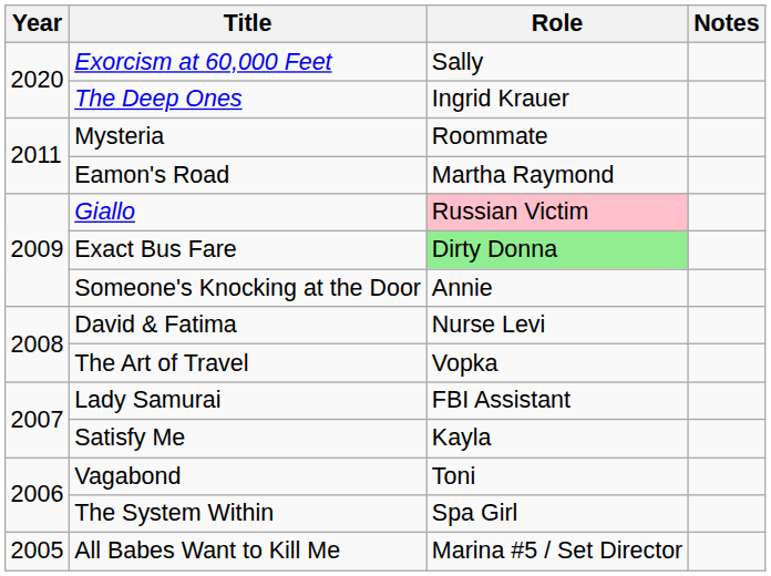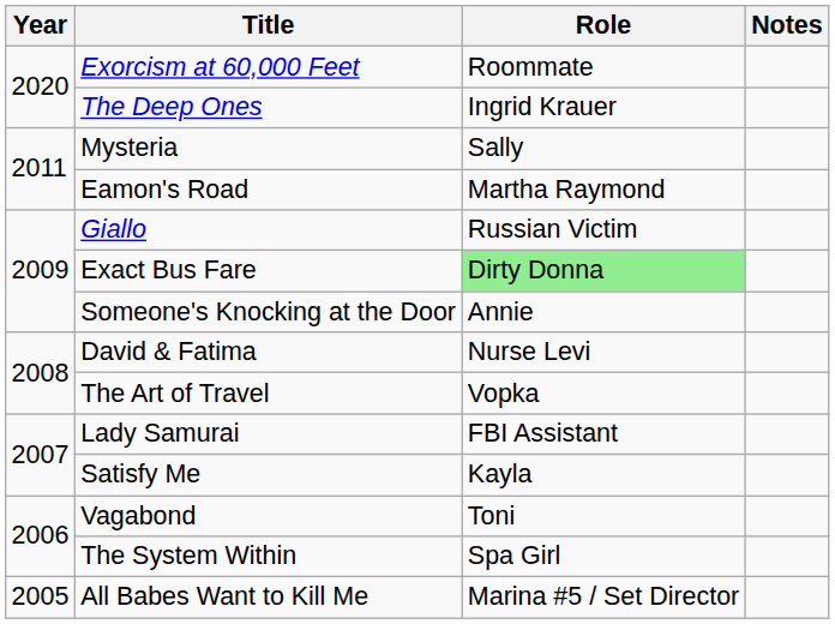Exorcism at 60,000 Feet | Role: Sally -> Roommate
Mysteria | Role: Roommate -> Sally
Giallo | Role: pink background -> no background
